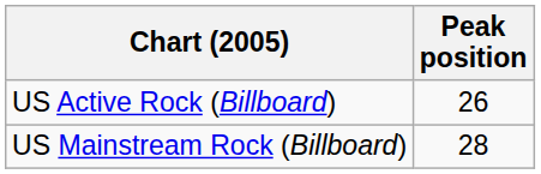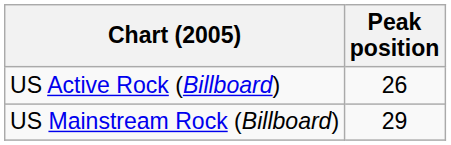US Mainstream Rock (Billboard) | Peak position: 28 -> 29
